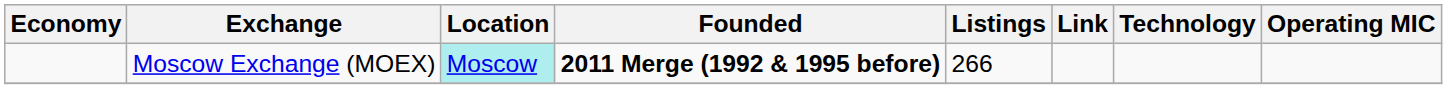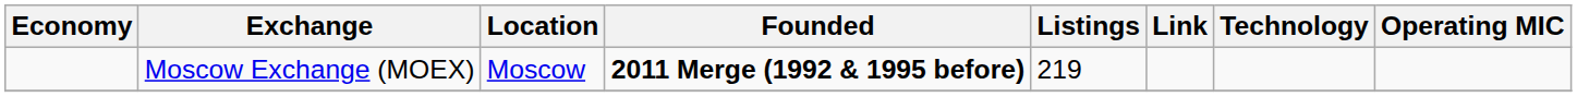Moscow Exchange (MOEX) | Location: paleturquoise background -> no background
Moscow Exchange (MOEX) | Listings: 266 -> 219
